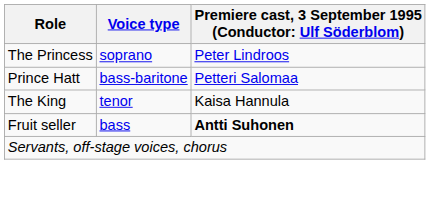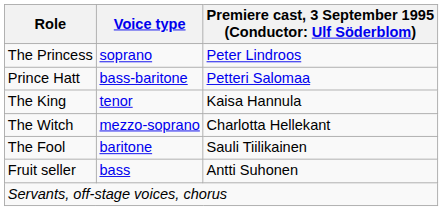+ row: The Witch | mezzo-soprano | Charlotta Hellekant
+ row: The Fool | baritone | Sauli Tiilikainen
Fruit seller | column 3: bold -> normal
